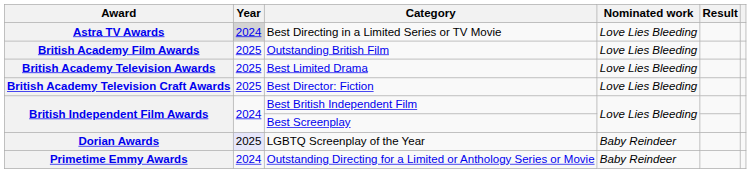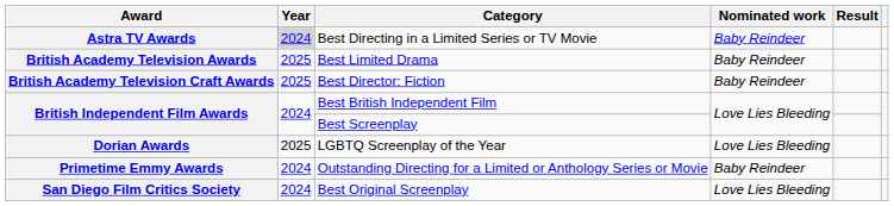Best Directing in a Limited Series or TV Movie | Nominated work: Love Lies Bleeding -> Baby Reindeer
- row: British Academy Film Awards | 2025 | Outstanding British Film | Love Lies Bleeding
Best Limited Drama | Nominated work: Love Lies Bleeding -> Baby Reindeer
Best Director: Fiction | Nominated work: Love Lies Bleeding -> Baby Reindeer
LGBTQ Screenplay of the Year | Year: lavender background -> no background
LGBTQ Screenplay of the Year | Nominated work: Baby Reindeer -> Love Lies Bleeding
+ row: San Diego Film Critics Society | 2024 | Best Original Screenplay | Love Lies Bleeding
